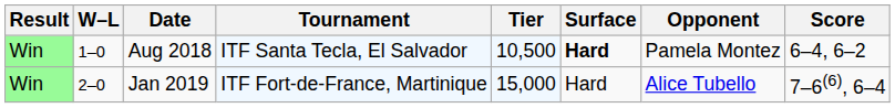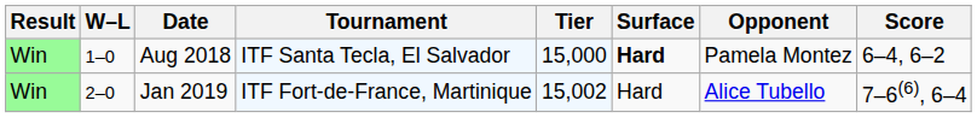Aug 2018 | Tier: 10,500 -> 15,000
Jan 2019 | Tier: 15,000 -> 15,002
